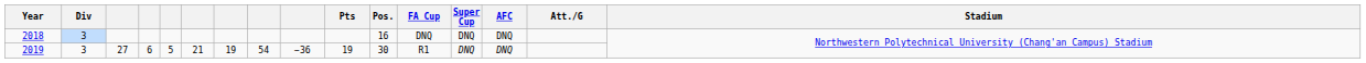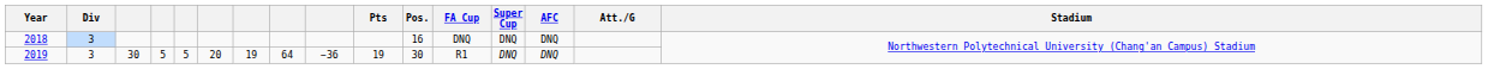2019 | column 3: 27 -> 30
2019 | column 4: 6 -> 5
2019 | column 6: 21 -> 20
2019 | column 8: 54 -> 64
